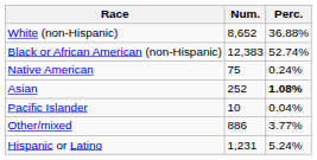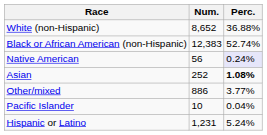Native American | Num.: 75 -> 56
Native American | Perc.: no background -> lavender background
rows swapped: Pacific Islander <-> Other/mixed
